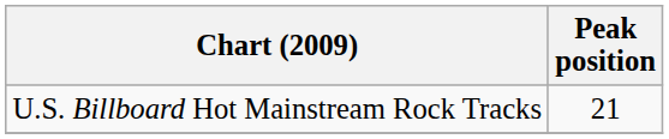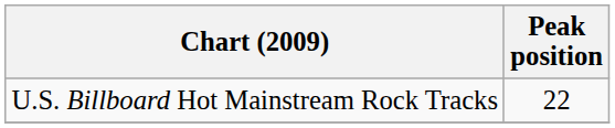U.S. Billboard Hot Mainstream Rock Tracks | Peak position: 21 -> 22
